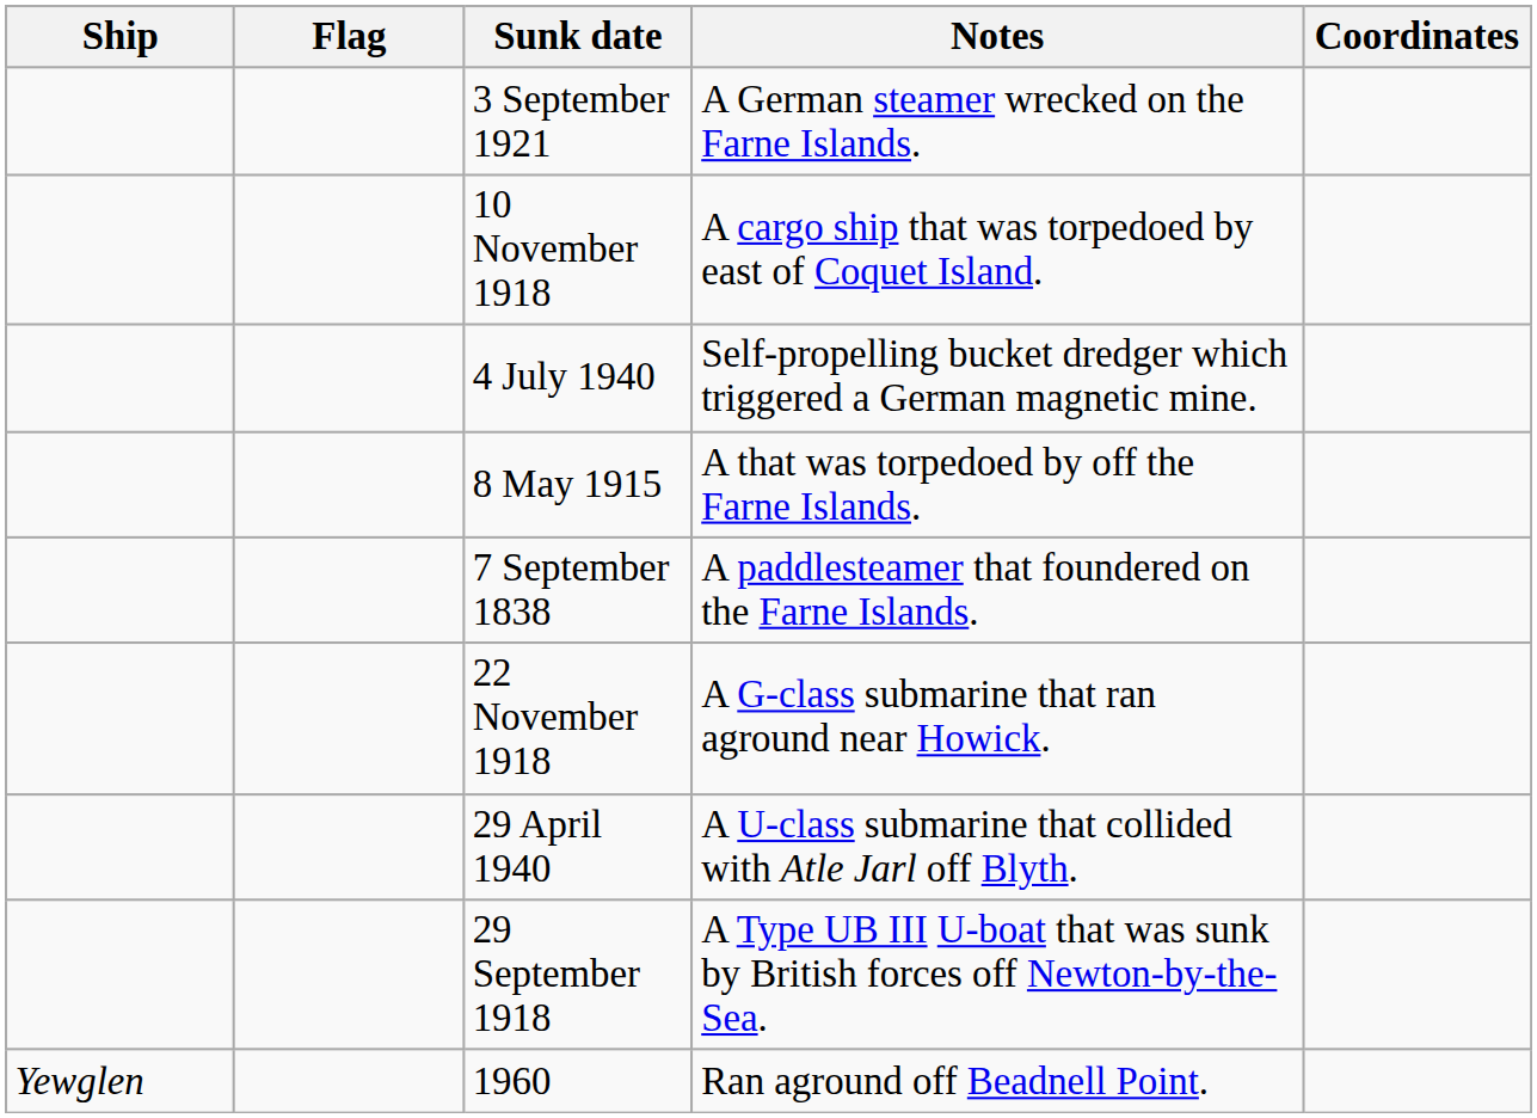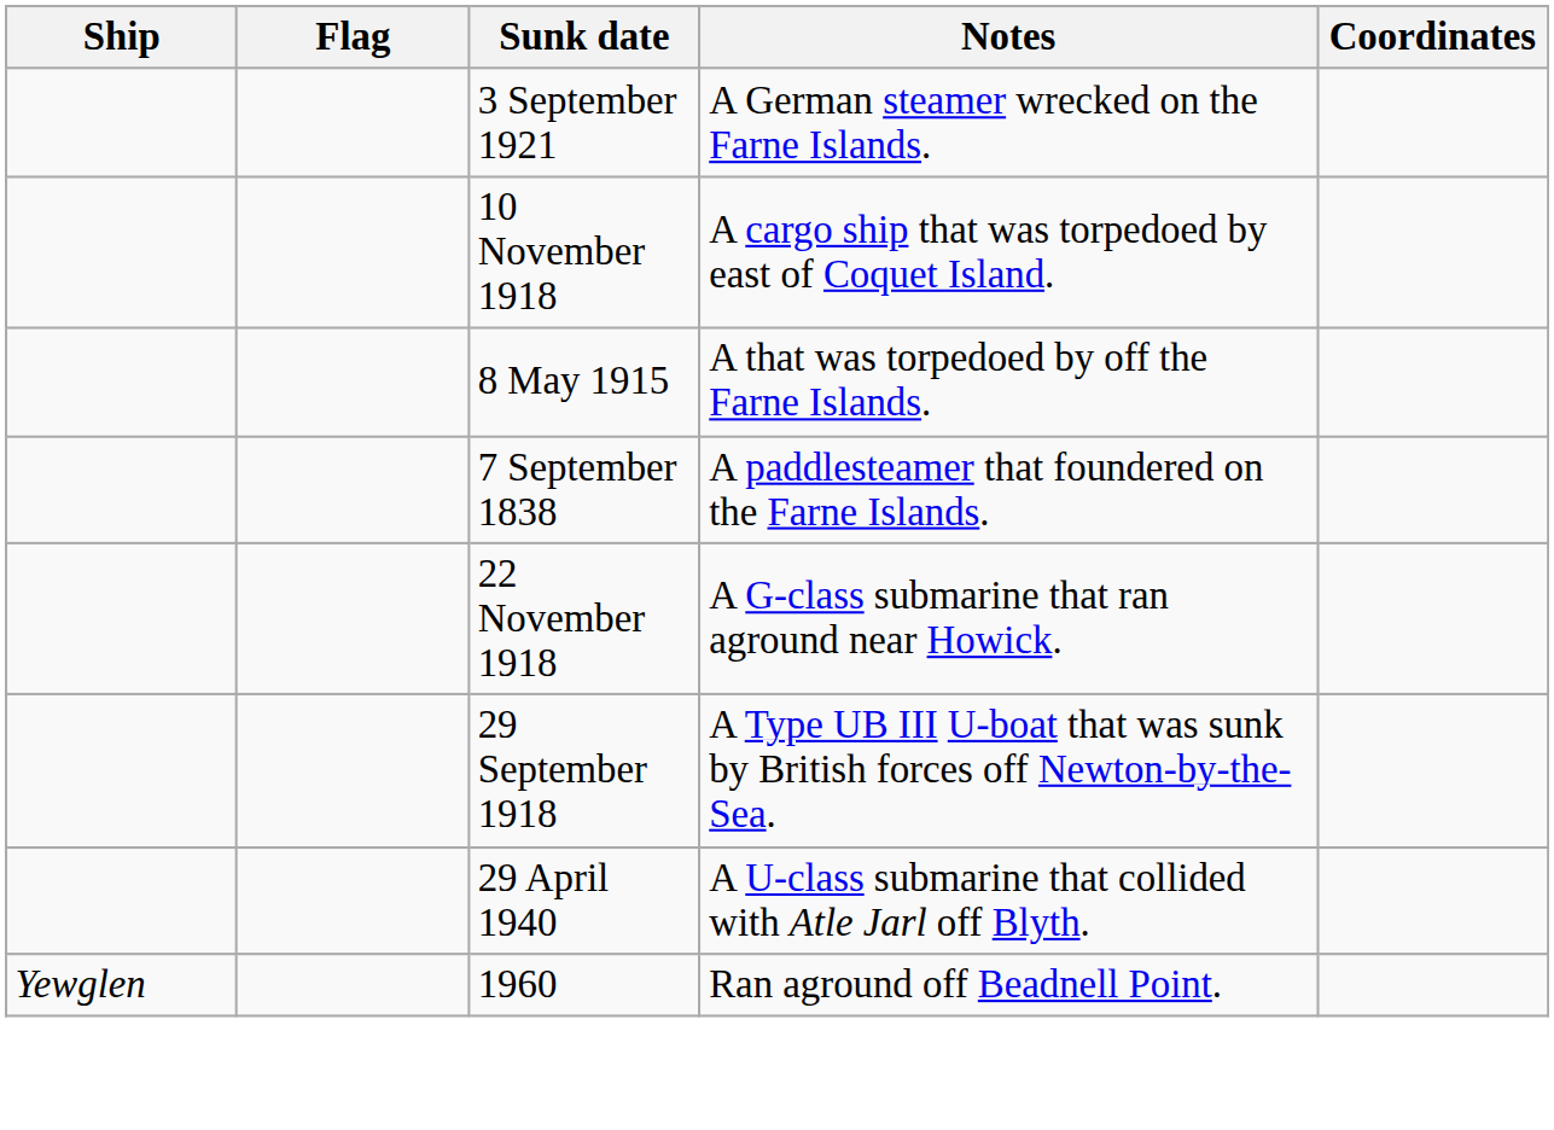- row: 4 July 1940 | Self-propelling bucket dredger which triggered a German magnetic mine.
rows swapped: 29 September 1918 <-> 29 April 1940
